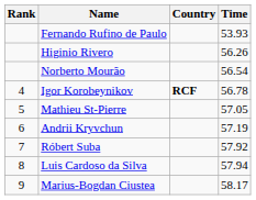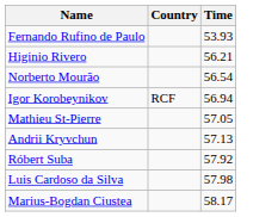- column: Rank | 4 | 5 | 6 | 7 | 8 | 9
Higinio Rivero | Time: 56.26 -> 56.21
Igor Korobeynikov | Country: bold -> normal
Igor Korobeynikov | Time: 56.78 -> 56.94
Andrii Kryvchun | Time: 57.19 -> 57.13
Luis Cardoso da Silva | Time: 57.94 -> 57.98
